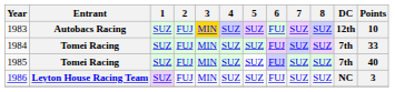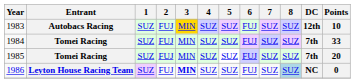1985 | Points: 40 -> 20
1986 | 3: normal -> bold
1986 | 8: no background -> lightblue background
1986 | Points: 3 -> 0
